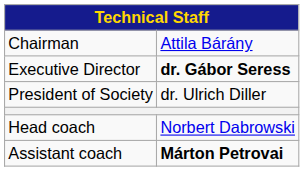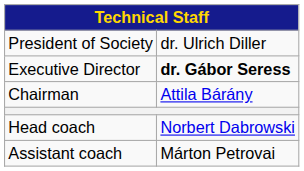rows swapped: Chairman <-> President of Society
Assistant coach | column 2: bold -> normal
